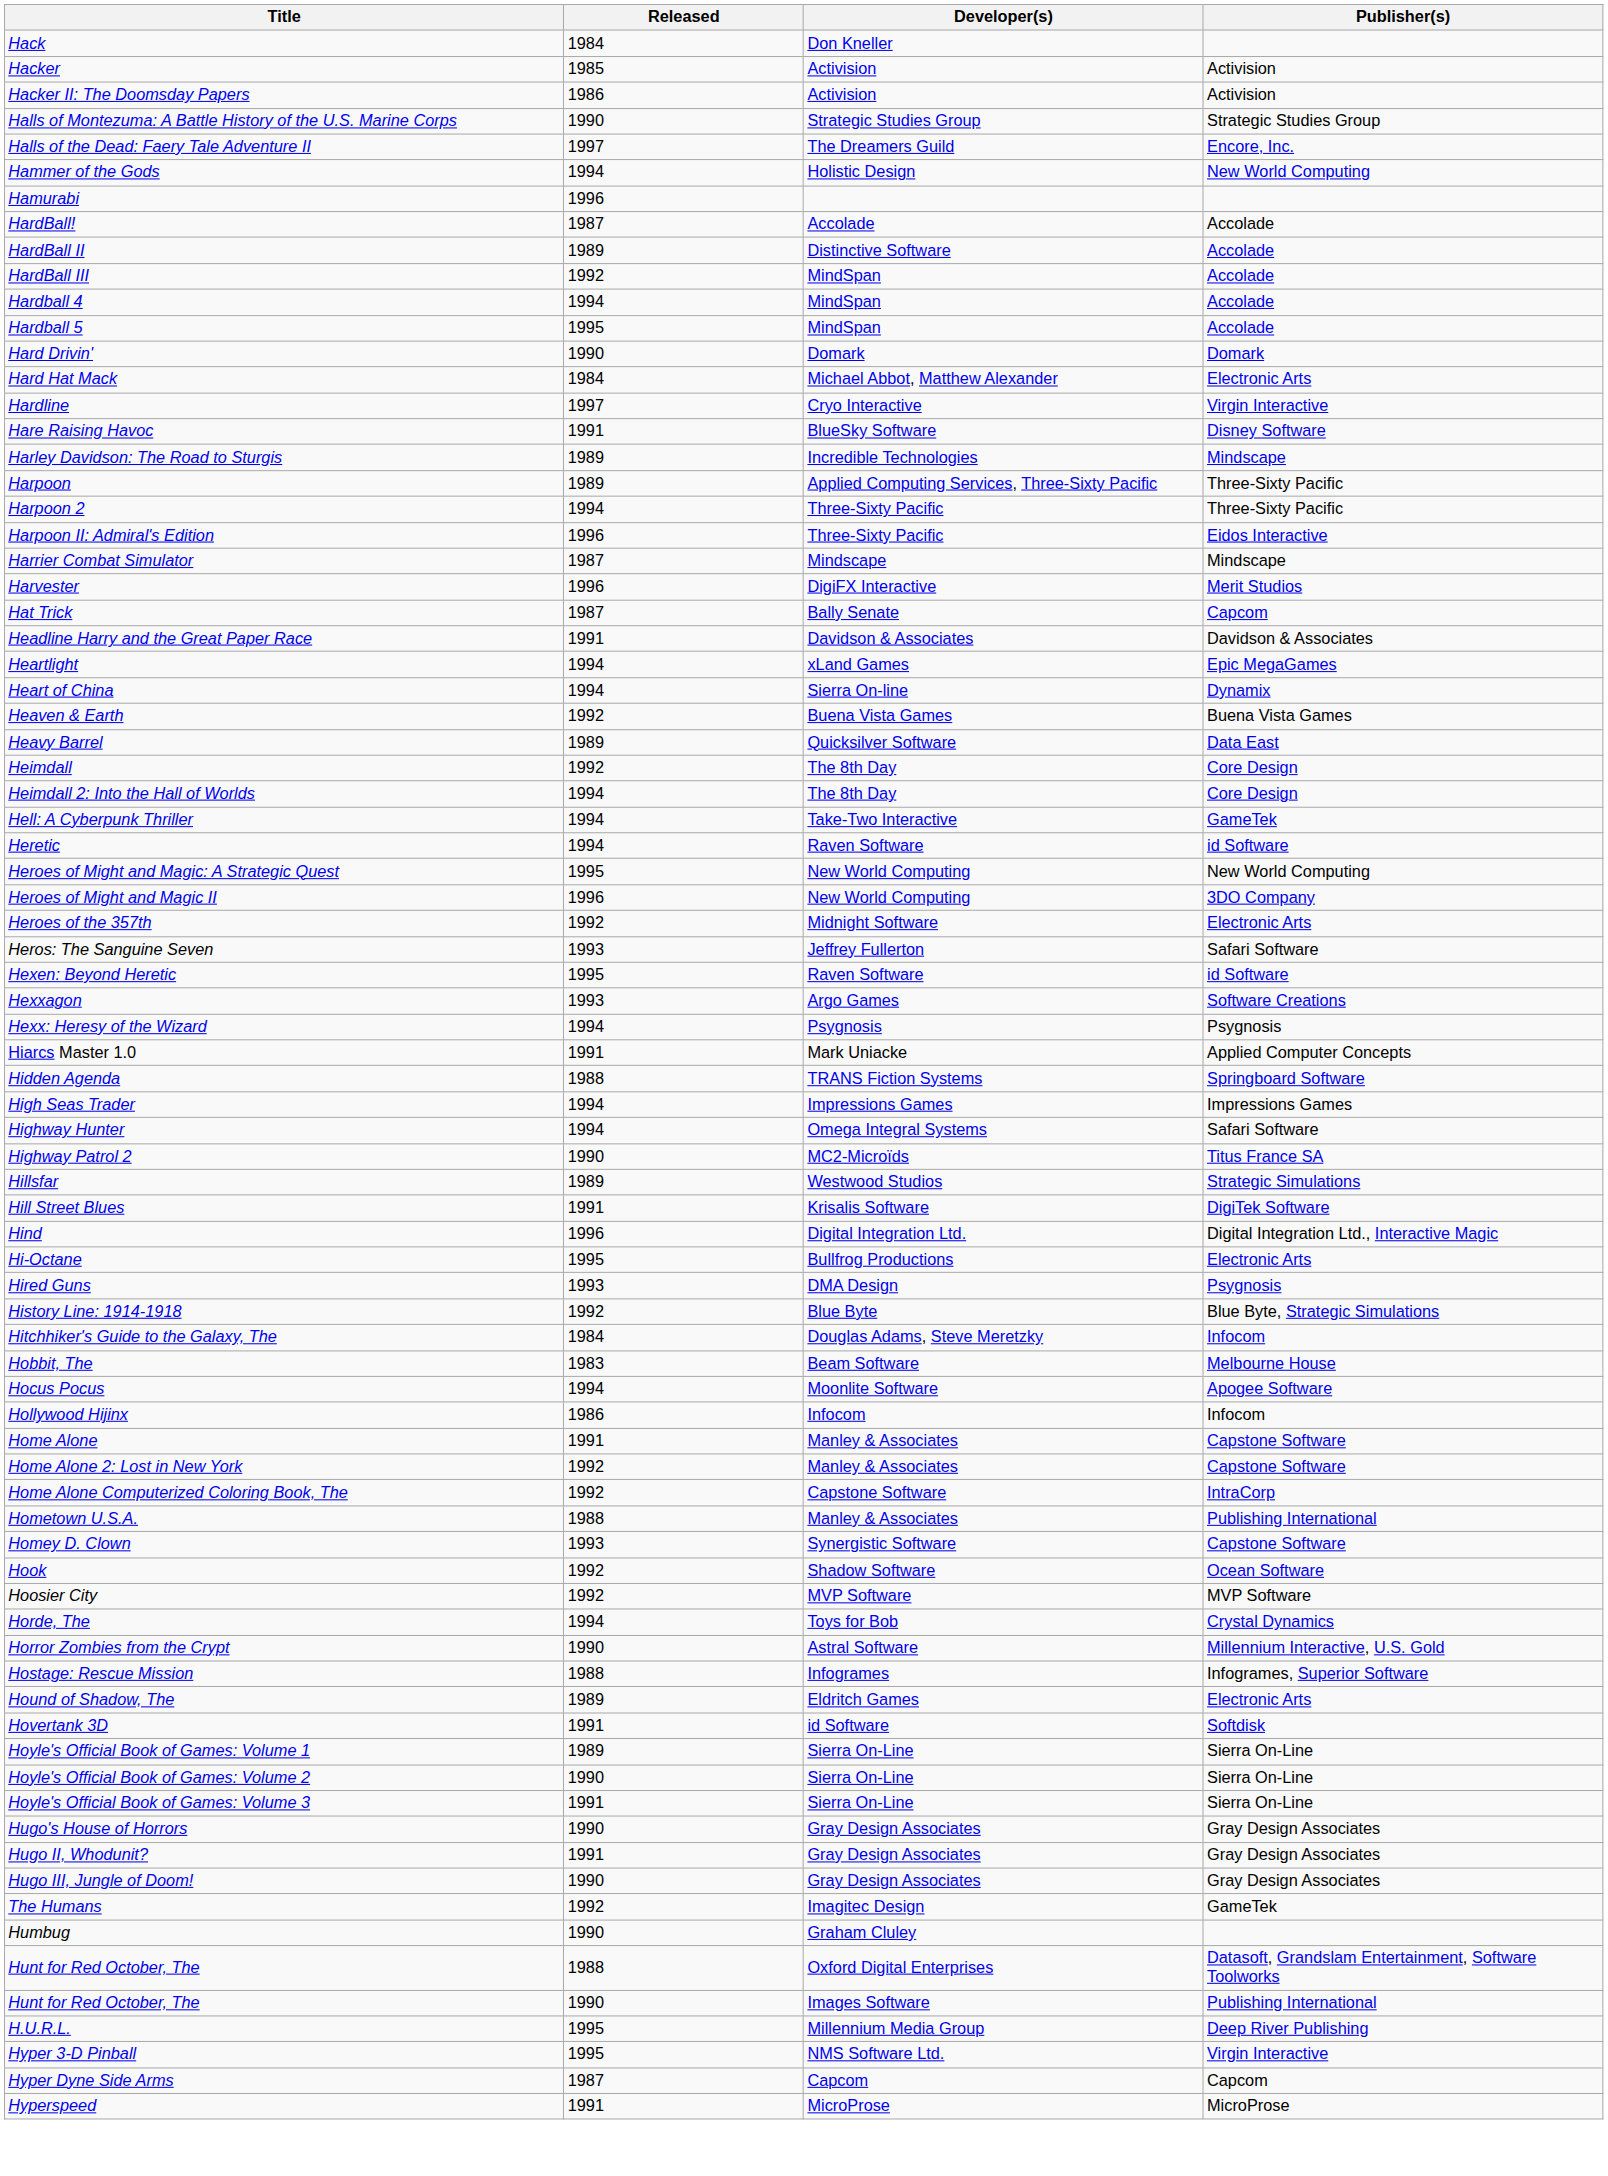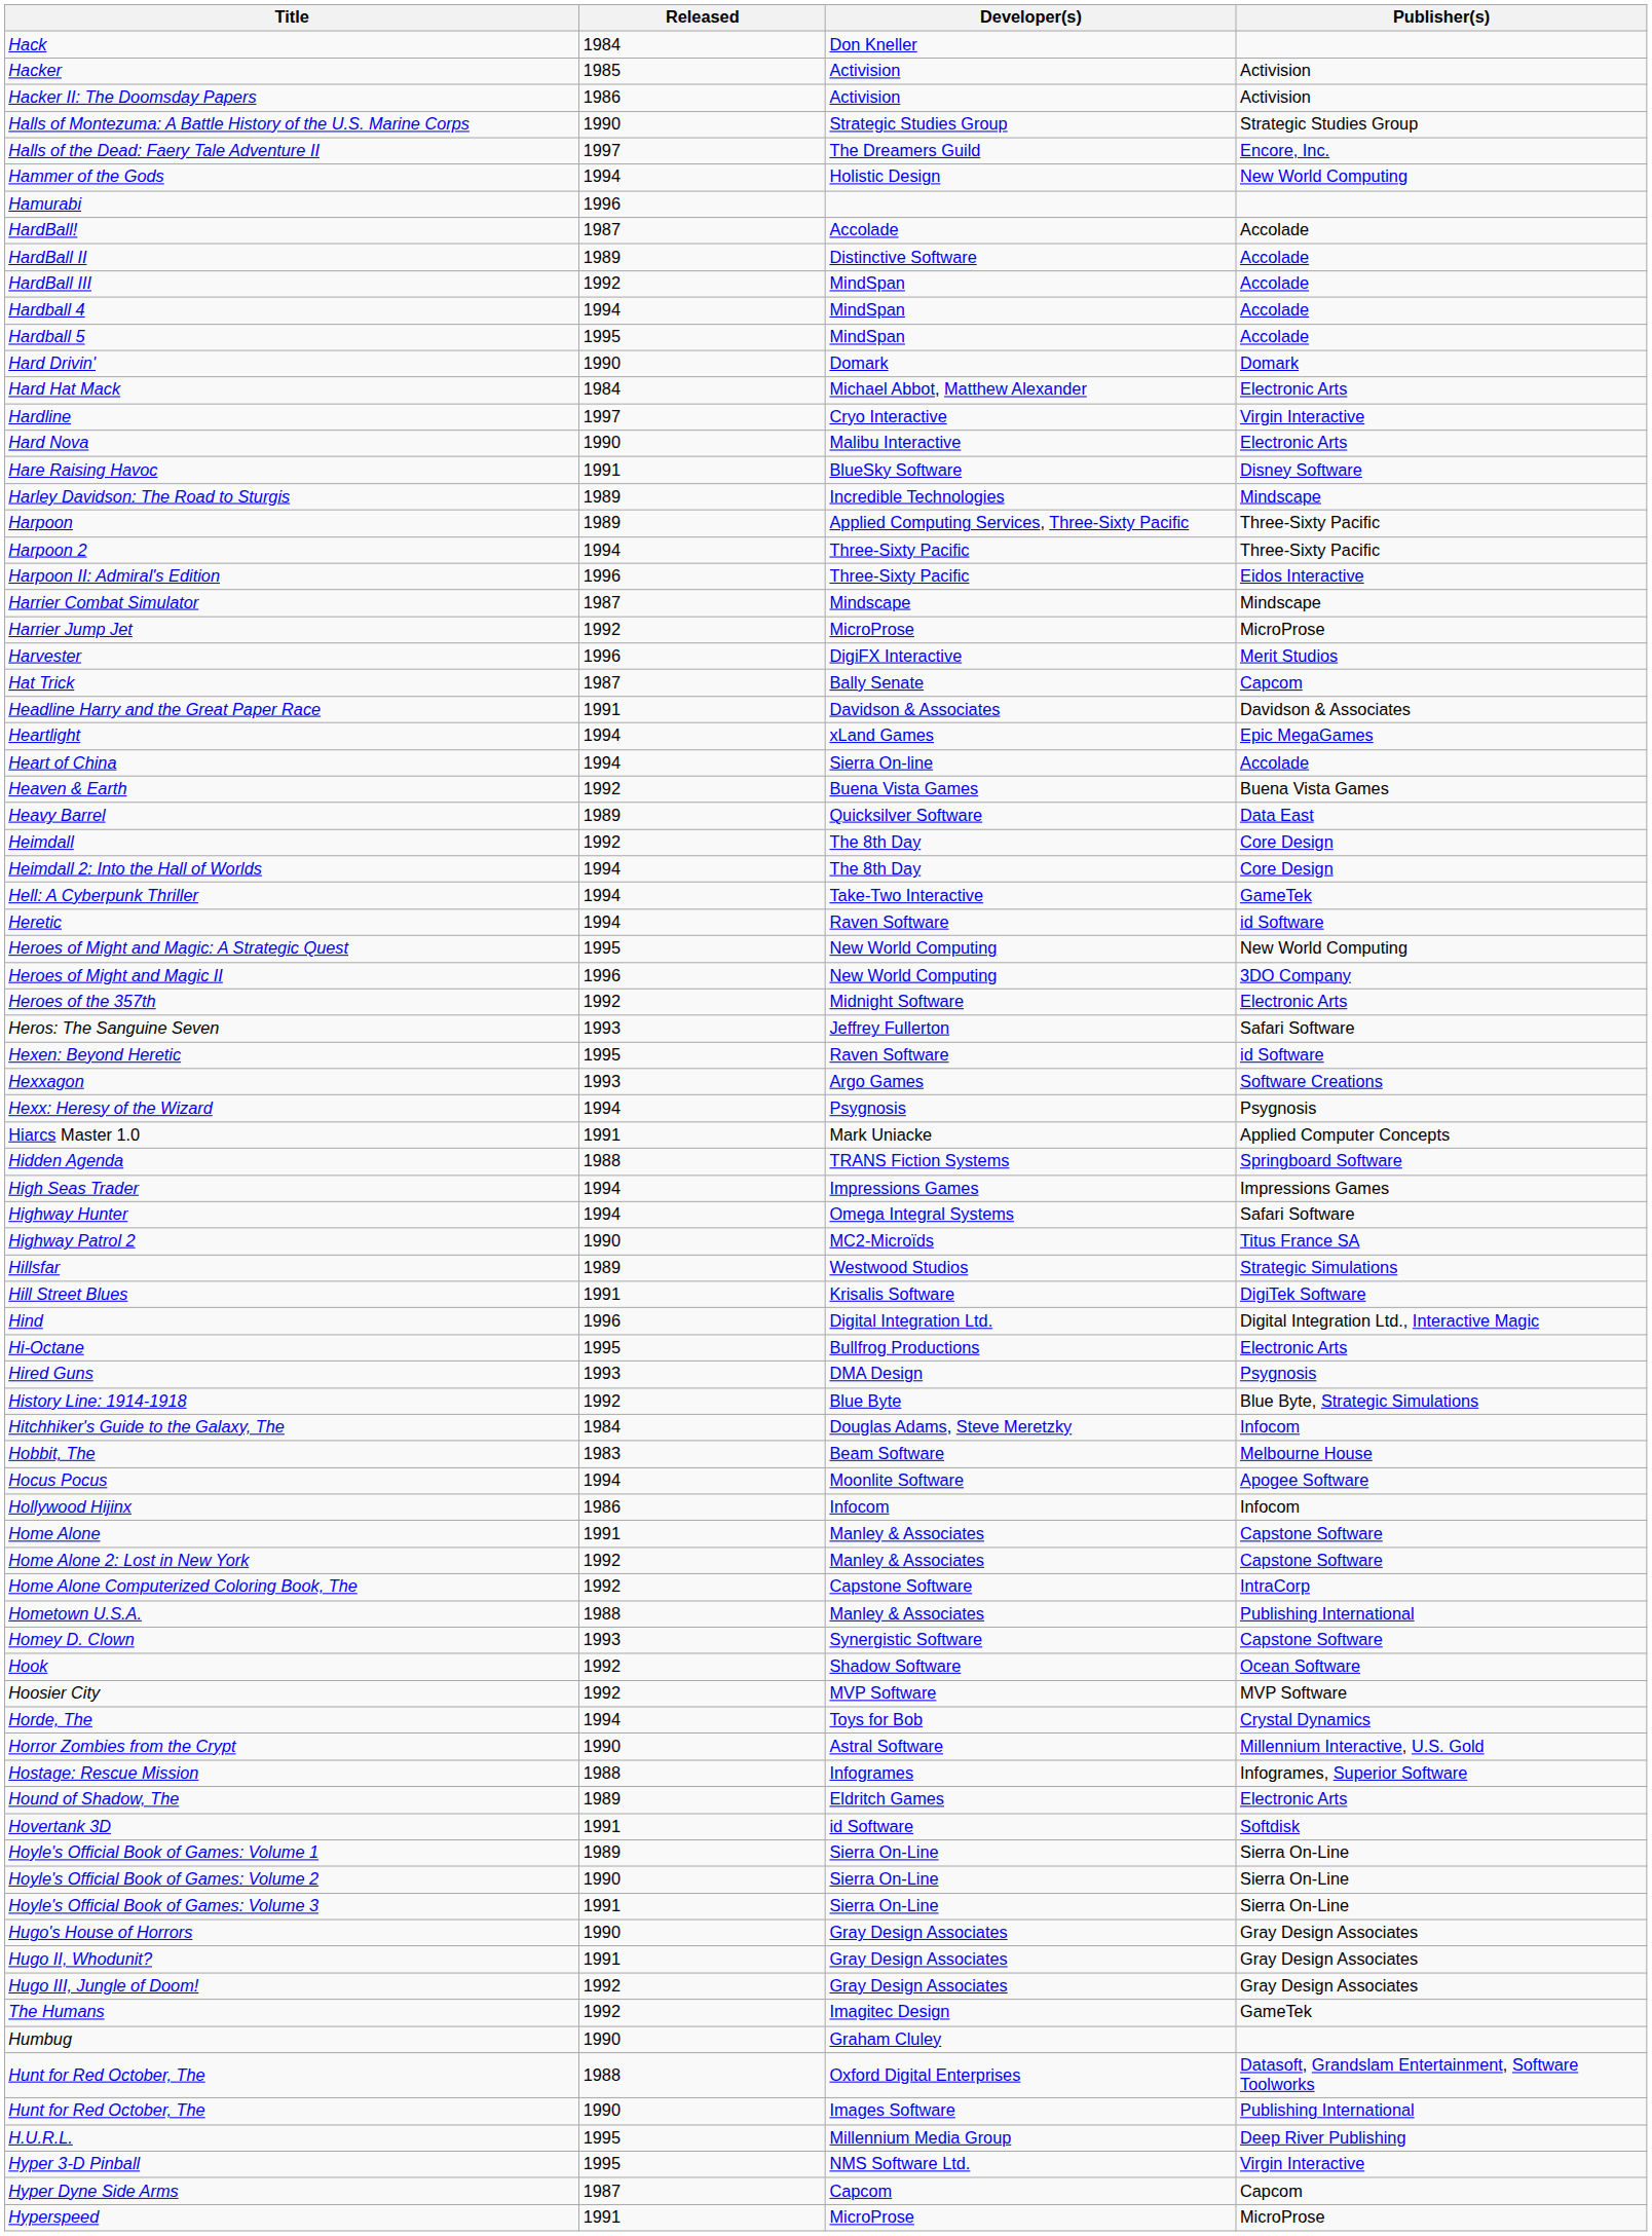+ row: Hard Nova | 1990 | Malibu Interactive | Electronic Arts
+ row: Harrier Jump Jet | 1992 | MicroProse | MicroProse
Heart of China | Publisher(s): Dynamix -> Accolade
Hugo III, Jungle of Doom! | Released: 1990 -> 1992
